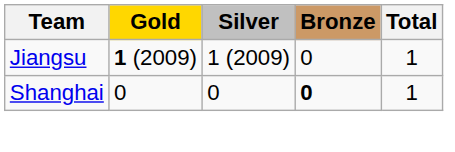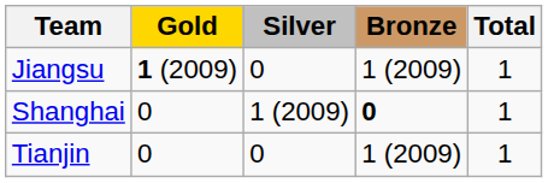Jiangsu | Silver: 1 (2009) -> 0
Jiangsu | Bronze: 0 -> 1 (2009)
Shanghai | Silver: 0 -> 1 (2009)
+ row: Tianjin | 0 | 0 | 1 (2009) | 1
